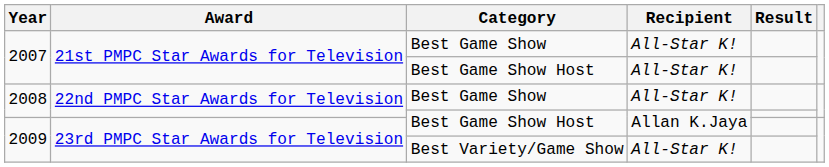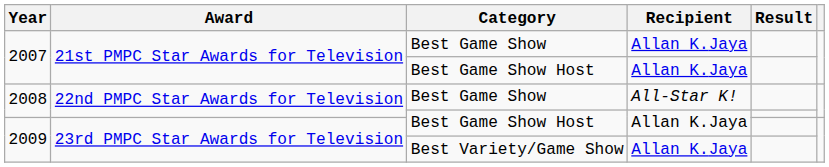2007 / Best Game Show | Recipient: All-Star K! -> Allan K.Jaya
2007 / Best Game Show Host | Recipient: All-Star K! -> Allan K.Jaya
2009 / Best Variety/Game Show | Recipient: All-Star K! -> Allan K.Jaya
